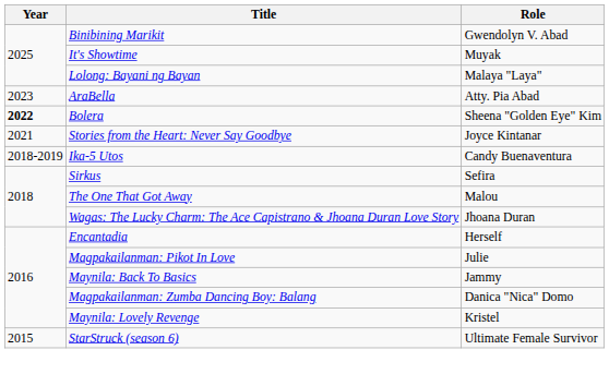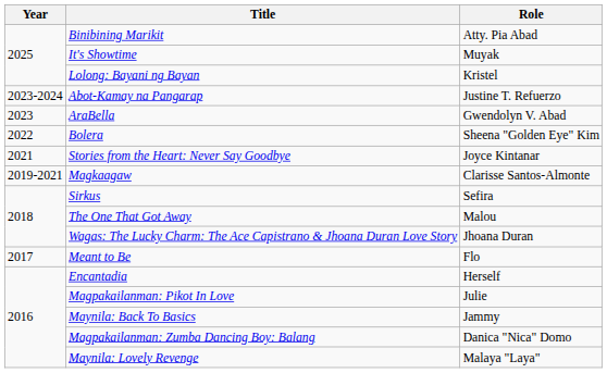Binibining Marikit | Role: Gwendolyn V. Abad -> Atty. Pia Abad
Lolong: Bayani ng Bayan | Role: Malaya "Laya" -> Kristel
+ row: 2023-2024 | Abot-Kamay na Pangarap | Justine T. Refuerzo
AraBella | Role: Atty. Pia Abad -> Gwendolyn V. Abad
Bolera | Year: bold -> normal
+ row: 2019-2021 | Magkaagaw | Clarisse Santos-Almonte
- row: 2018-2019 | Ika-5 Utos | Candy Buenaventura
+ row: 2017 | Meant to Be | Flo
Maynila: Lovely Revenge | Role: Kristel -> Malaya "Laya"
- row: 2015 | StarStruck (season 6) | Ultimate Female Survivor
